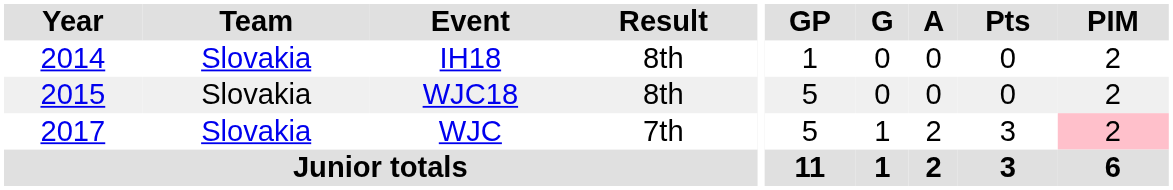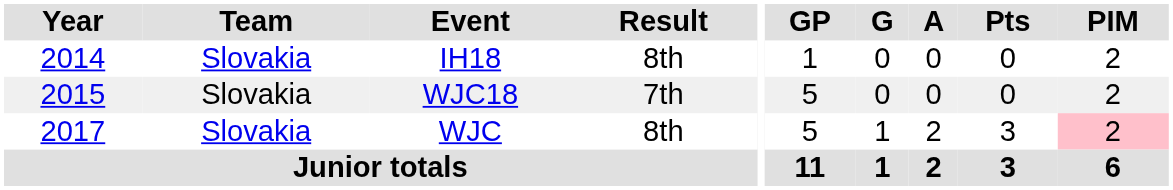WJC18 | Result: 8th -> 7th
WJC | Result: 7th -> 8th
